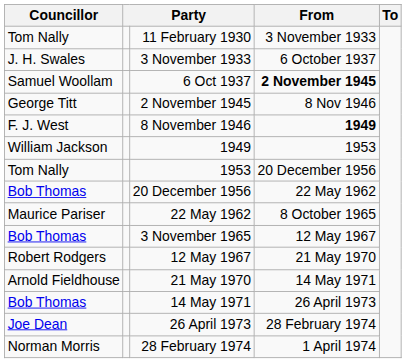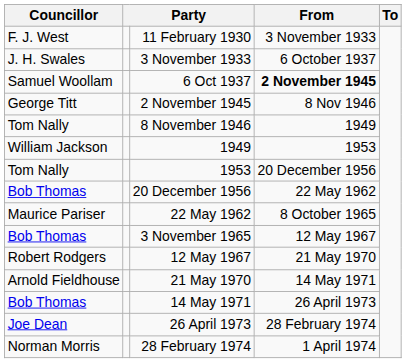11 February 1930 | Councillor: Tom Nally -> F. J. West
8 November 1946 | Councillor: F. J. West -> Tom Nally
8 November 1946 | From: bold -> normal
